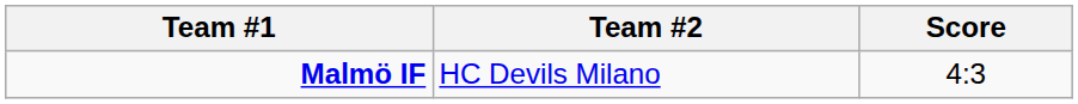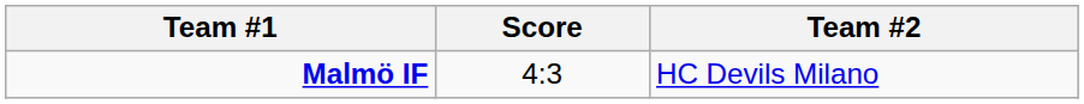columns swapped: Score <-> Team #2
